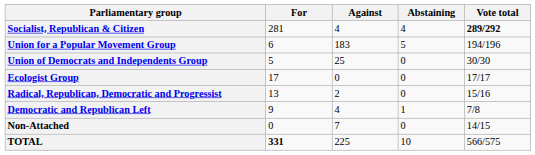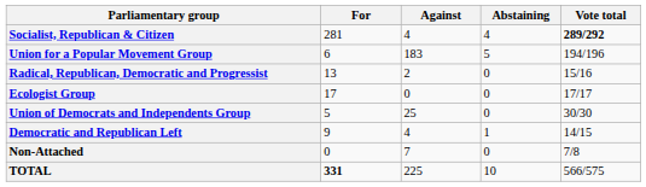rows swapped: Union of Democrats and Independents Group <-> Radical, Republican, Democratic and Progressist
Democratic and Republican Left | Vote total: 7/8 -> 14/15
Non-Attached | Vote total: 14/15 -> 7/8
